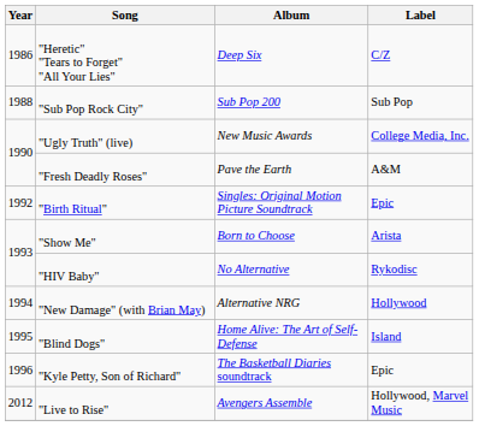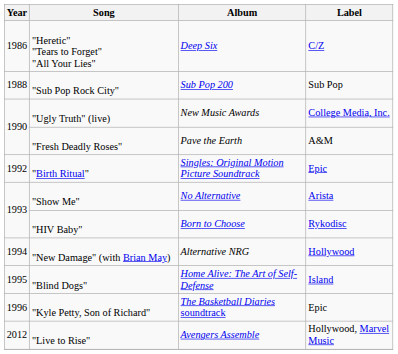"Show Me" | Album: Born to Choose -> No Alternative
"HIV Baby" | Album: No Alternative -> Born to Choose
